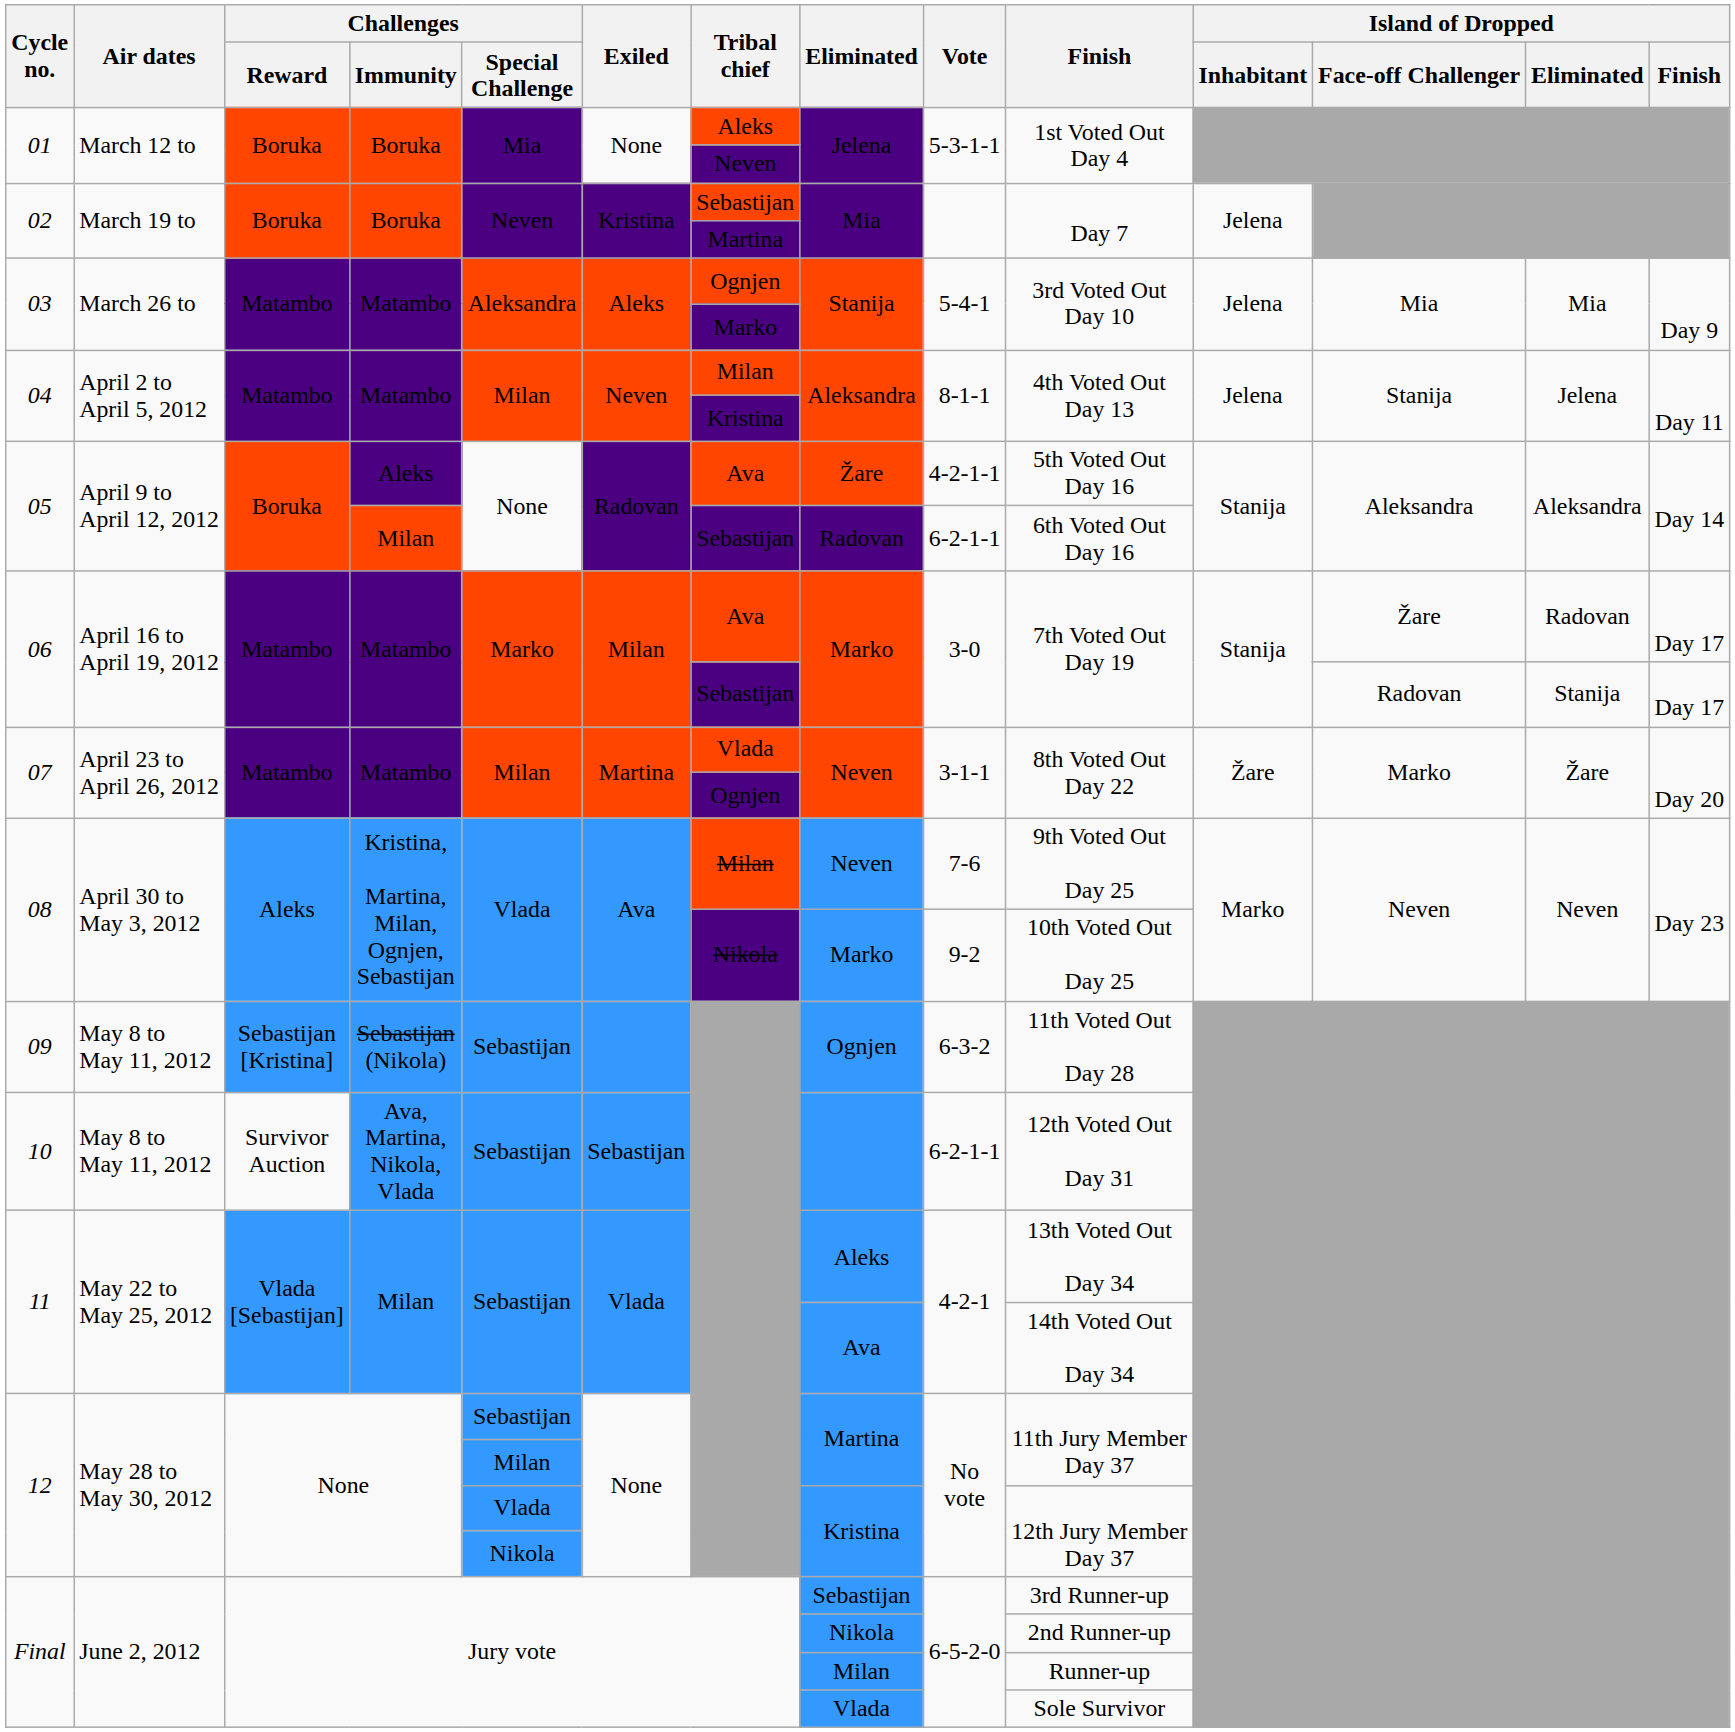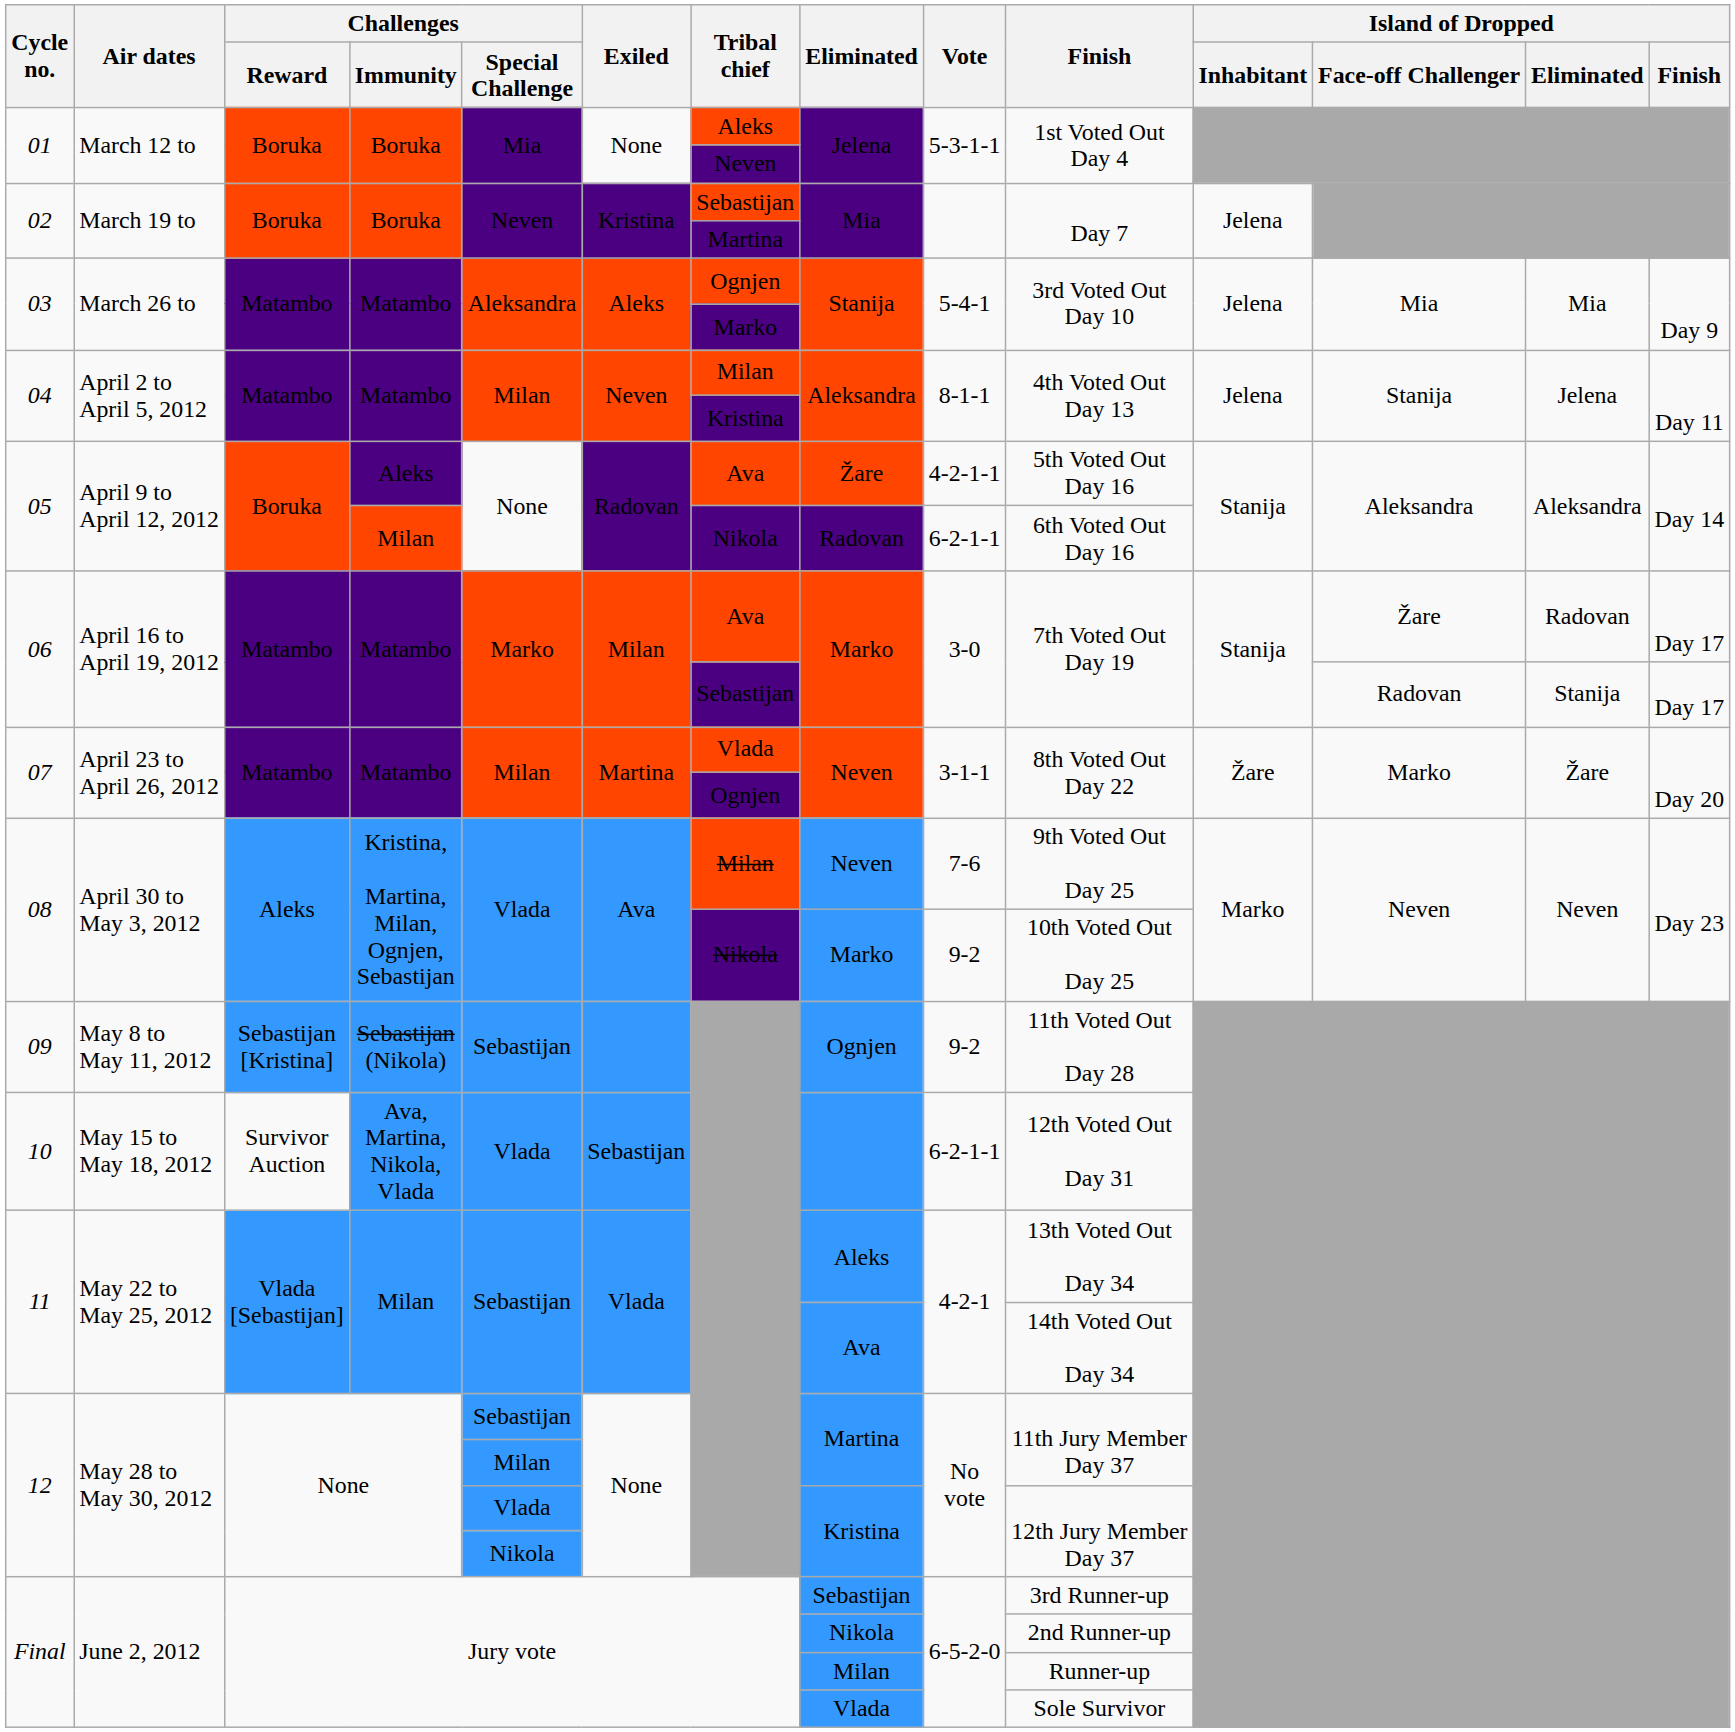05 / Milan | Tribal chief: Sebastijan -> Nikola
09 | Vote: 6-3-2 -> 9-2
10 | Air dates: May 8 to May 11, 2012 -> May 15 to May 18, 2012
10 | Challenges / Special Challenge: Sebastijan -> Vlada
